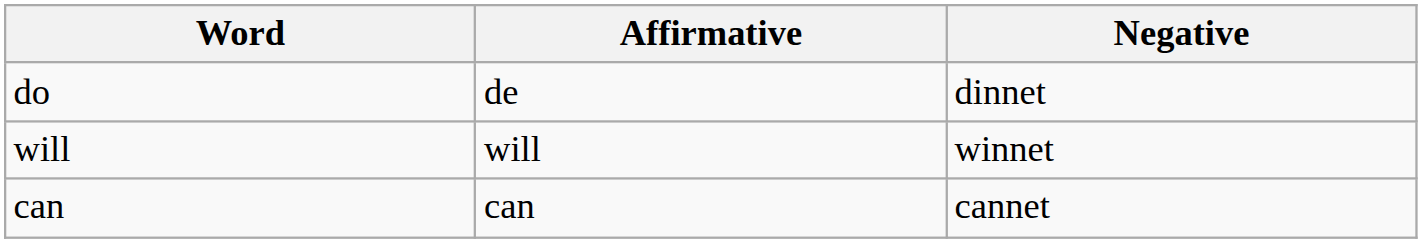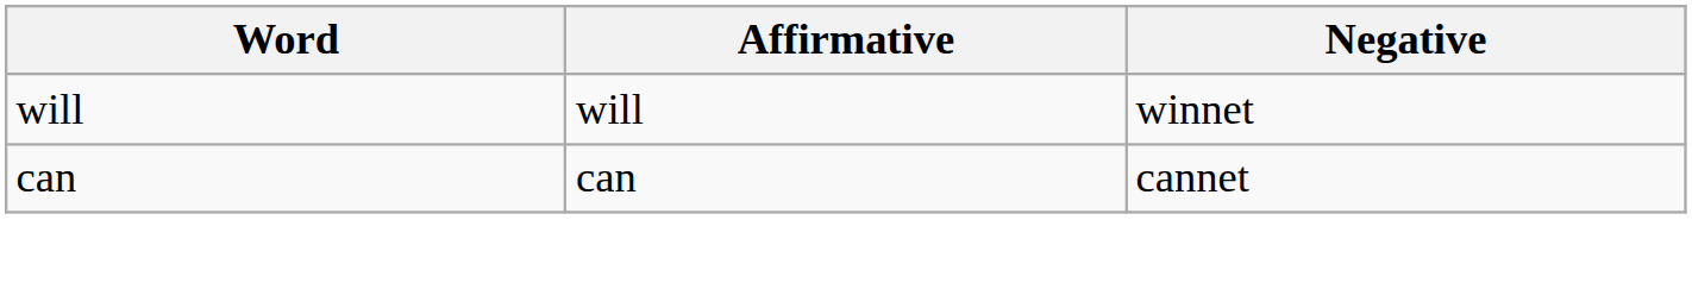- row: do | de | dinnet
